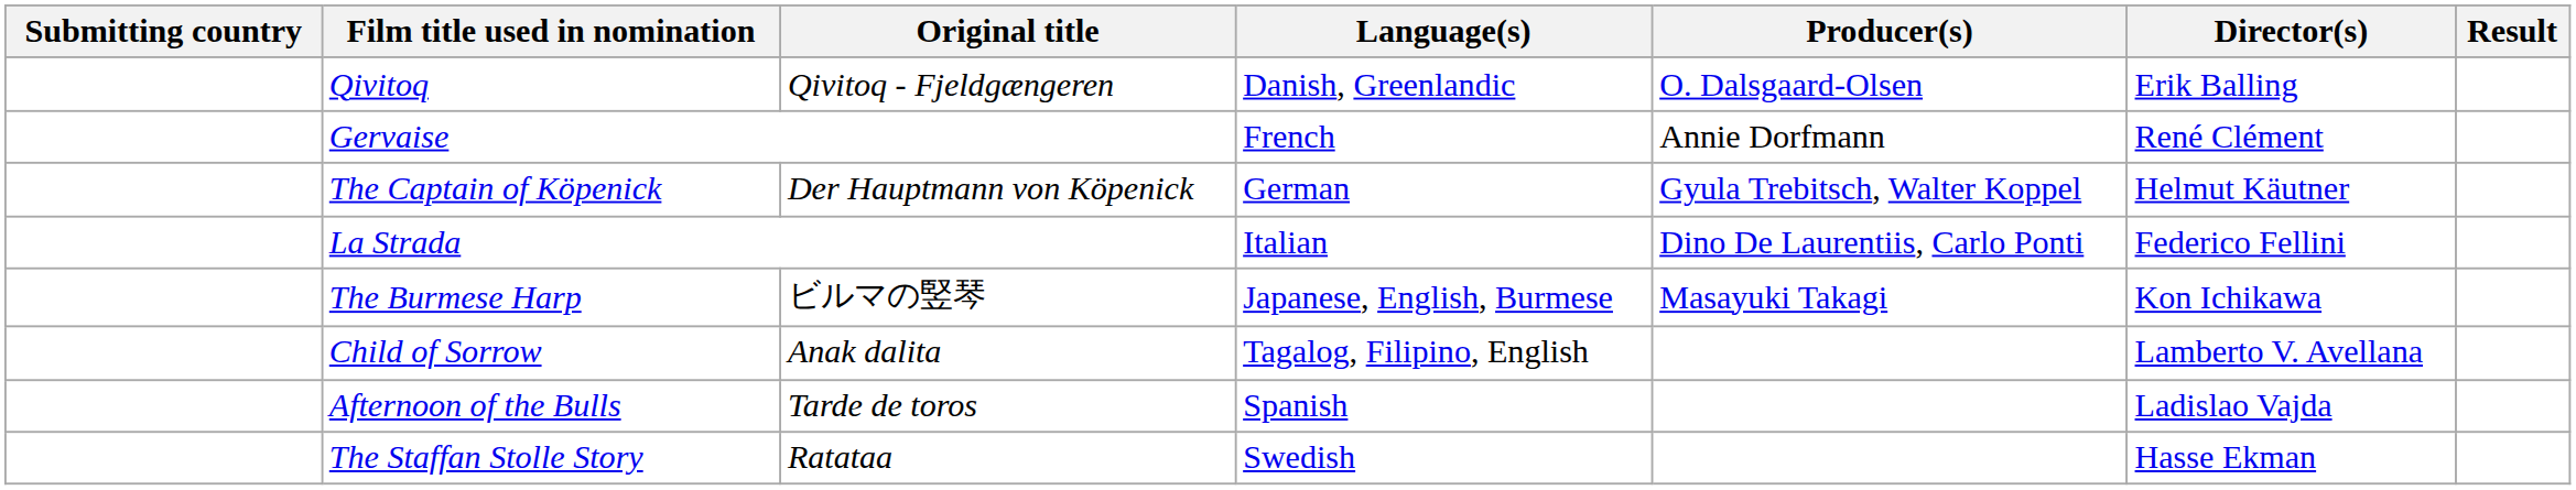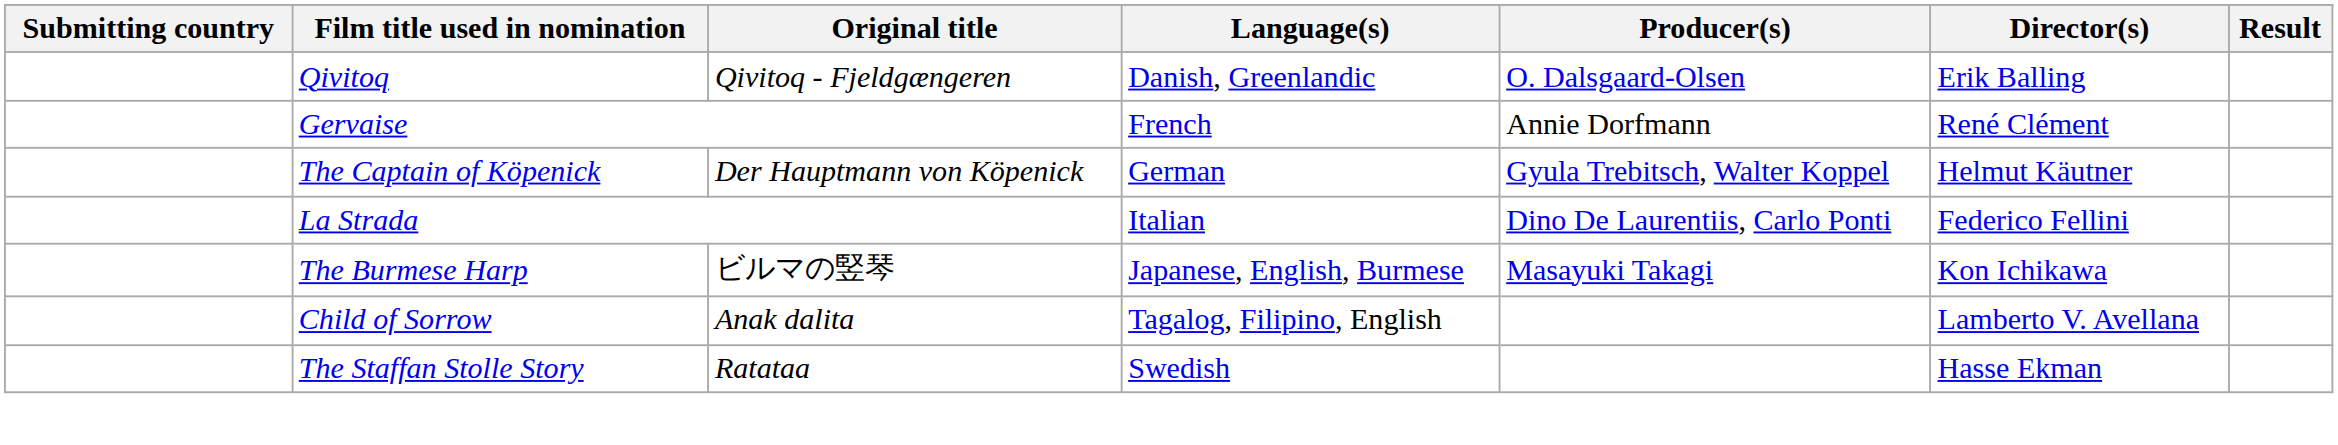- row: Afternoon of the Bulls | Tarde de toros | Spanish | Ladislao Vajda
